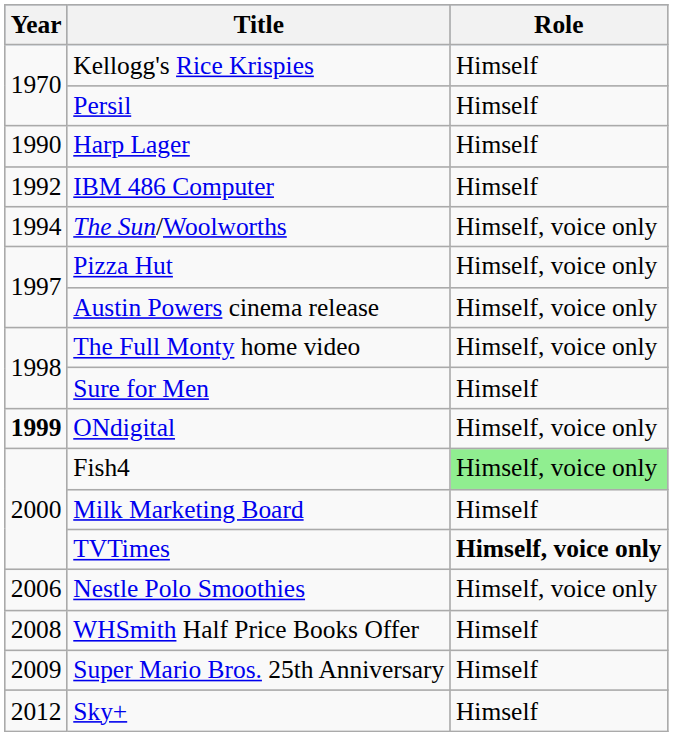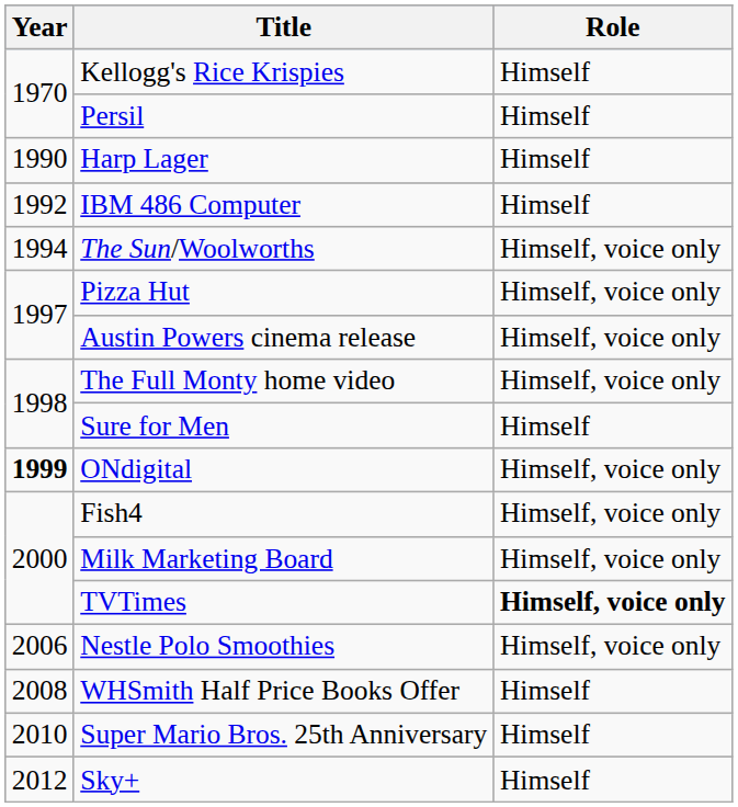Fish4 | Role: lightgreen background -> no background
Milk Marketing Board | Role: Himself -> Himself, voice only
Super Mario Bros. 25th Anniversary | Year: 2009 -> 2010
